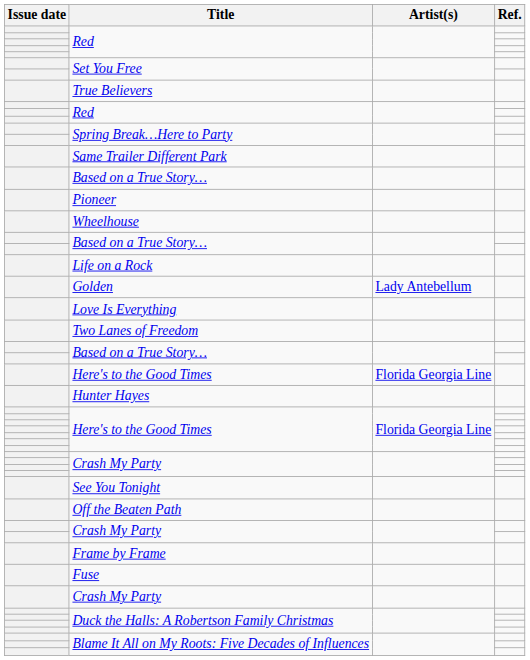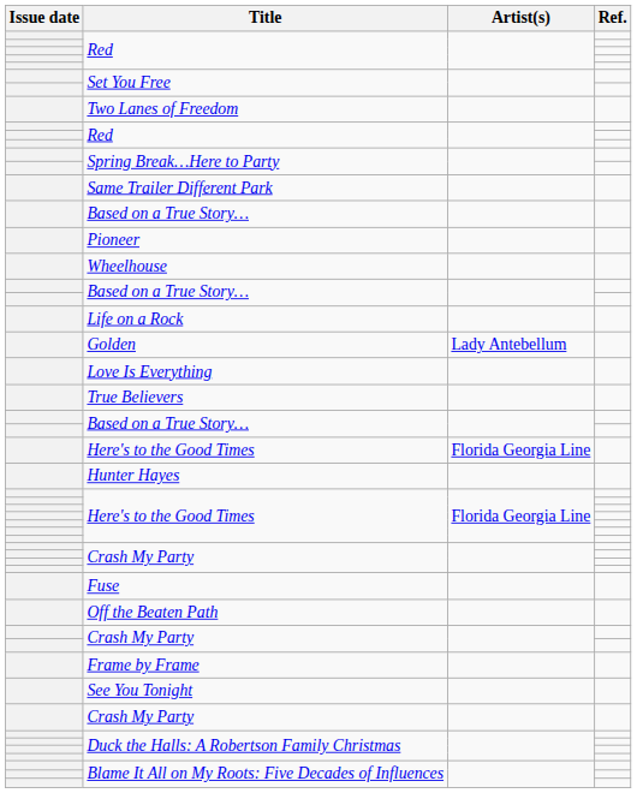rows swapped: Two Lanes of Freedom <-> True Believers
rows swapped: Fuse <-> See You Tonight
